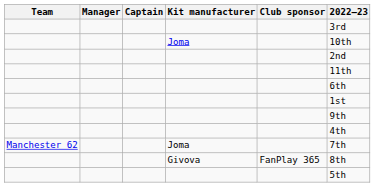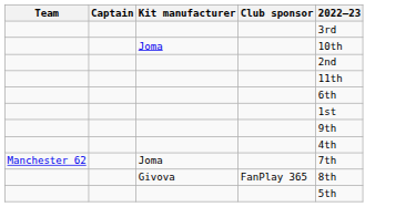- column: Manager
